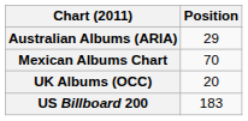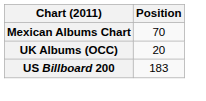- row: Australian Albums (ARIA) | 29
